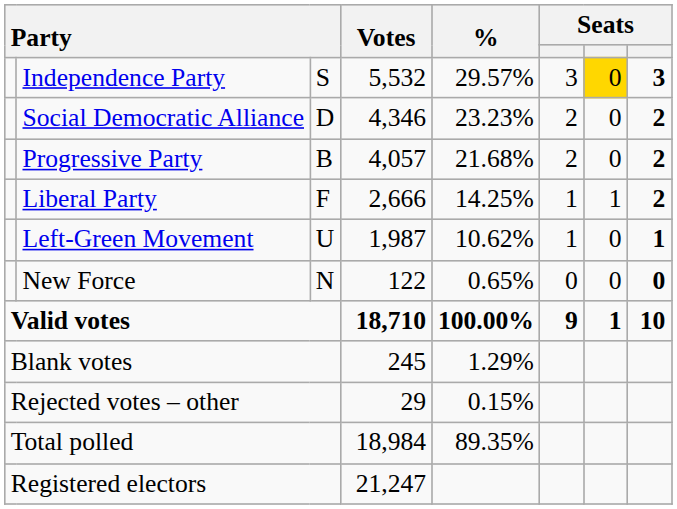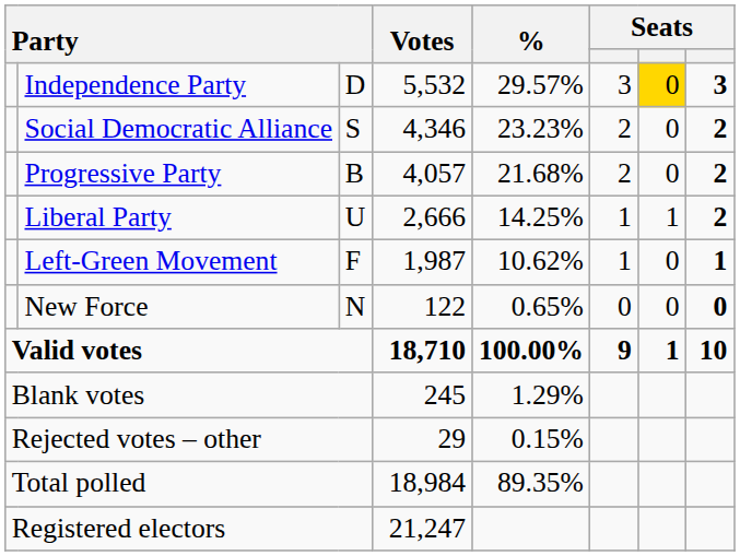Independence Party | column 3: S -> D
Social Democratic Alliance | column 3: D -> S
Liberal Party | column 3: F -> U
Left-Green Movement | column 3: U -> F
